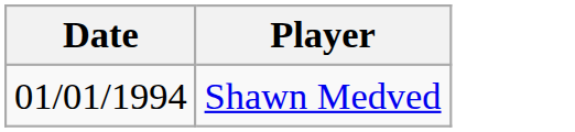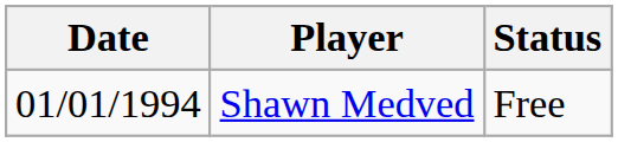+ column: Status | Free
